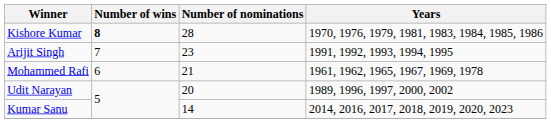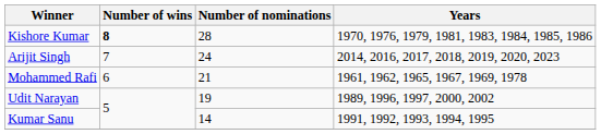Arijit Singh | Number of nominations: 23 -> 24
Arijit Singh | Years: 1991, 1992, 1993, 1994, 1995 -> 2014, 2016, 2017, 2018, 2019, 2020, 2023
Udit Narayan | Number of nominations: 20 -> 19
Kumar Sanu | Years: 2014, 2016, 2017, 2018, 2019, 2020, 2023 -> 1991, 1992, 1993, 1994, 1995
